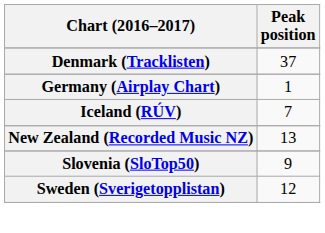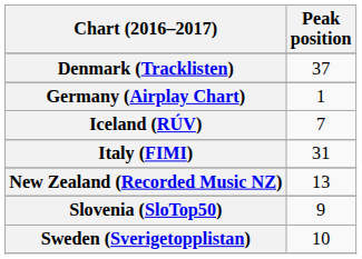+ row: Italy (FIMI) | 31
Sweden (Sverigetopplistan) | Peak position: 12 -> 10
